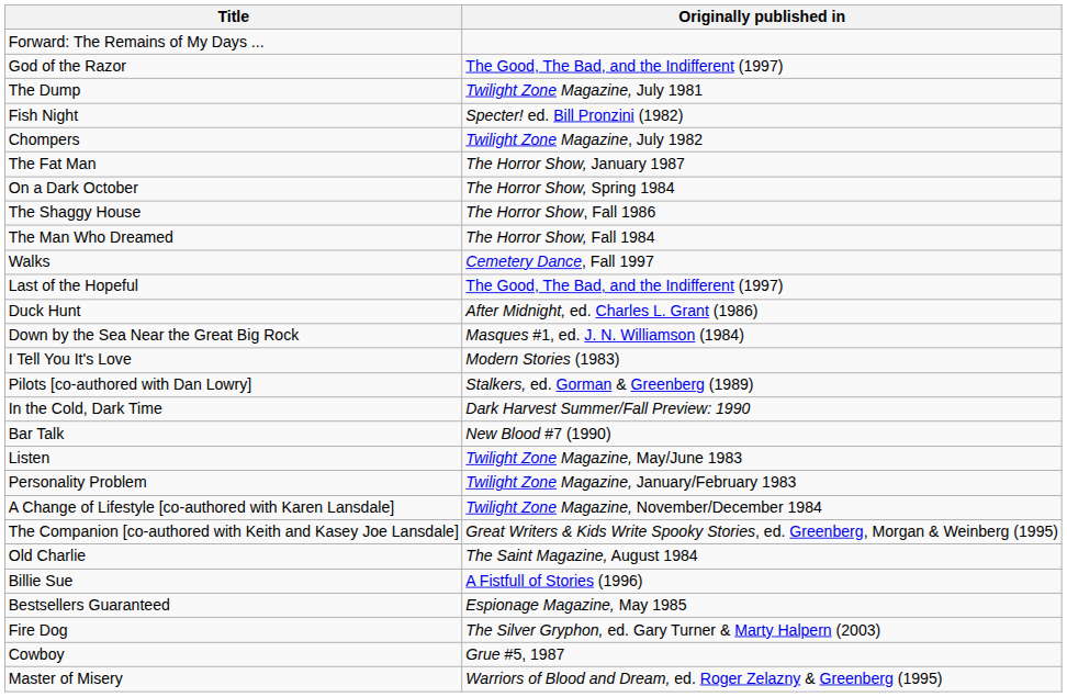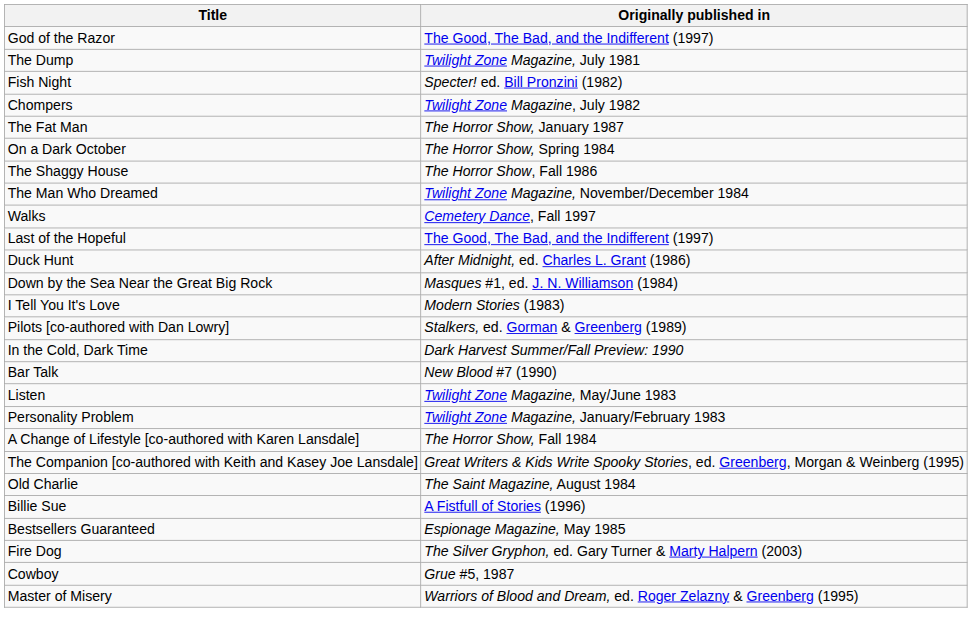- row: Forward: The Remains of My Days ...
The Man Who Dreamed | Originally published in: The Horror Show, Fall 1984 -> Twilight Zone Magazine, November/December 1984
A Change of Lifestyle [co-authored with Karen Lansdale] | Originally published in: Twilight Zone Magazine, November/December 1984 -> The Horror Show, Fall 1984
